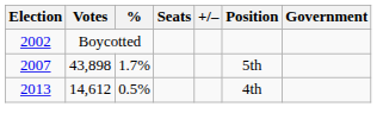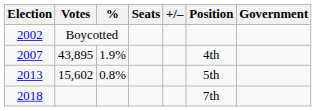2007 | Votes: 43,898 -> 43,895
2007 | %: 1.7% -> 1.9%
2007 | Position: 5th -> 4th
2013 | Votes: 14,612 -> 15,602
2013 | %: 0.5% -> 0.8%
2013 | Position: 4th -> 5th
+ row: 2018 | 7th
